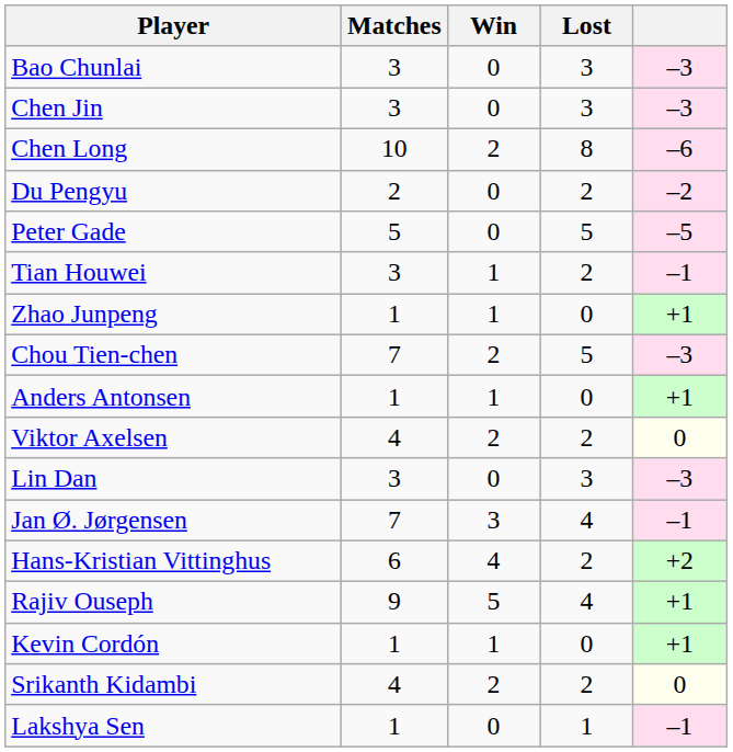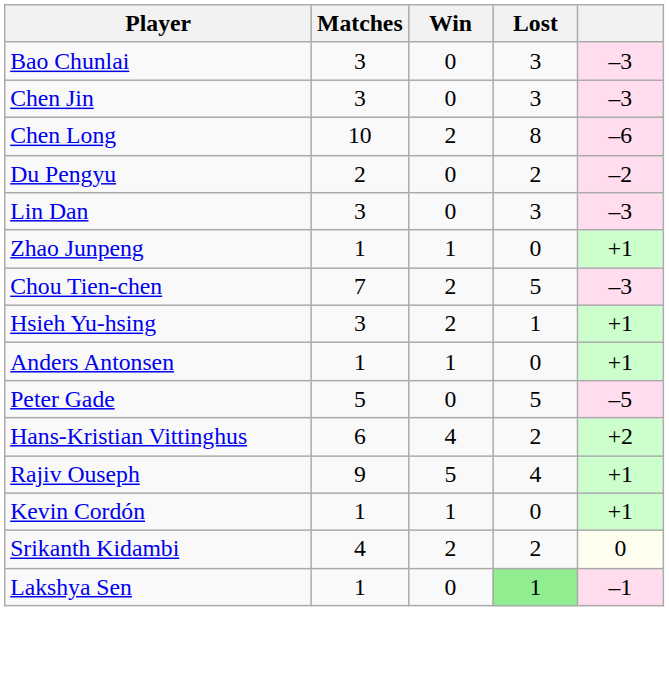rows swapped: Lin Dan <-> Peter Gade
- row: Tian Houwei | 3 | 1 | 2 | –1
+ row: Hsieh Yu-hsing | 3 | 2 | 1 | +1
- row: Viktor Axelsen | 4 | 2 | 2 | 0
- row: Jan Ø. Jørgensen | 7 | 3 | 4 | –1
Lakshya Sen | Lost: no background -> lightgreen background
